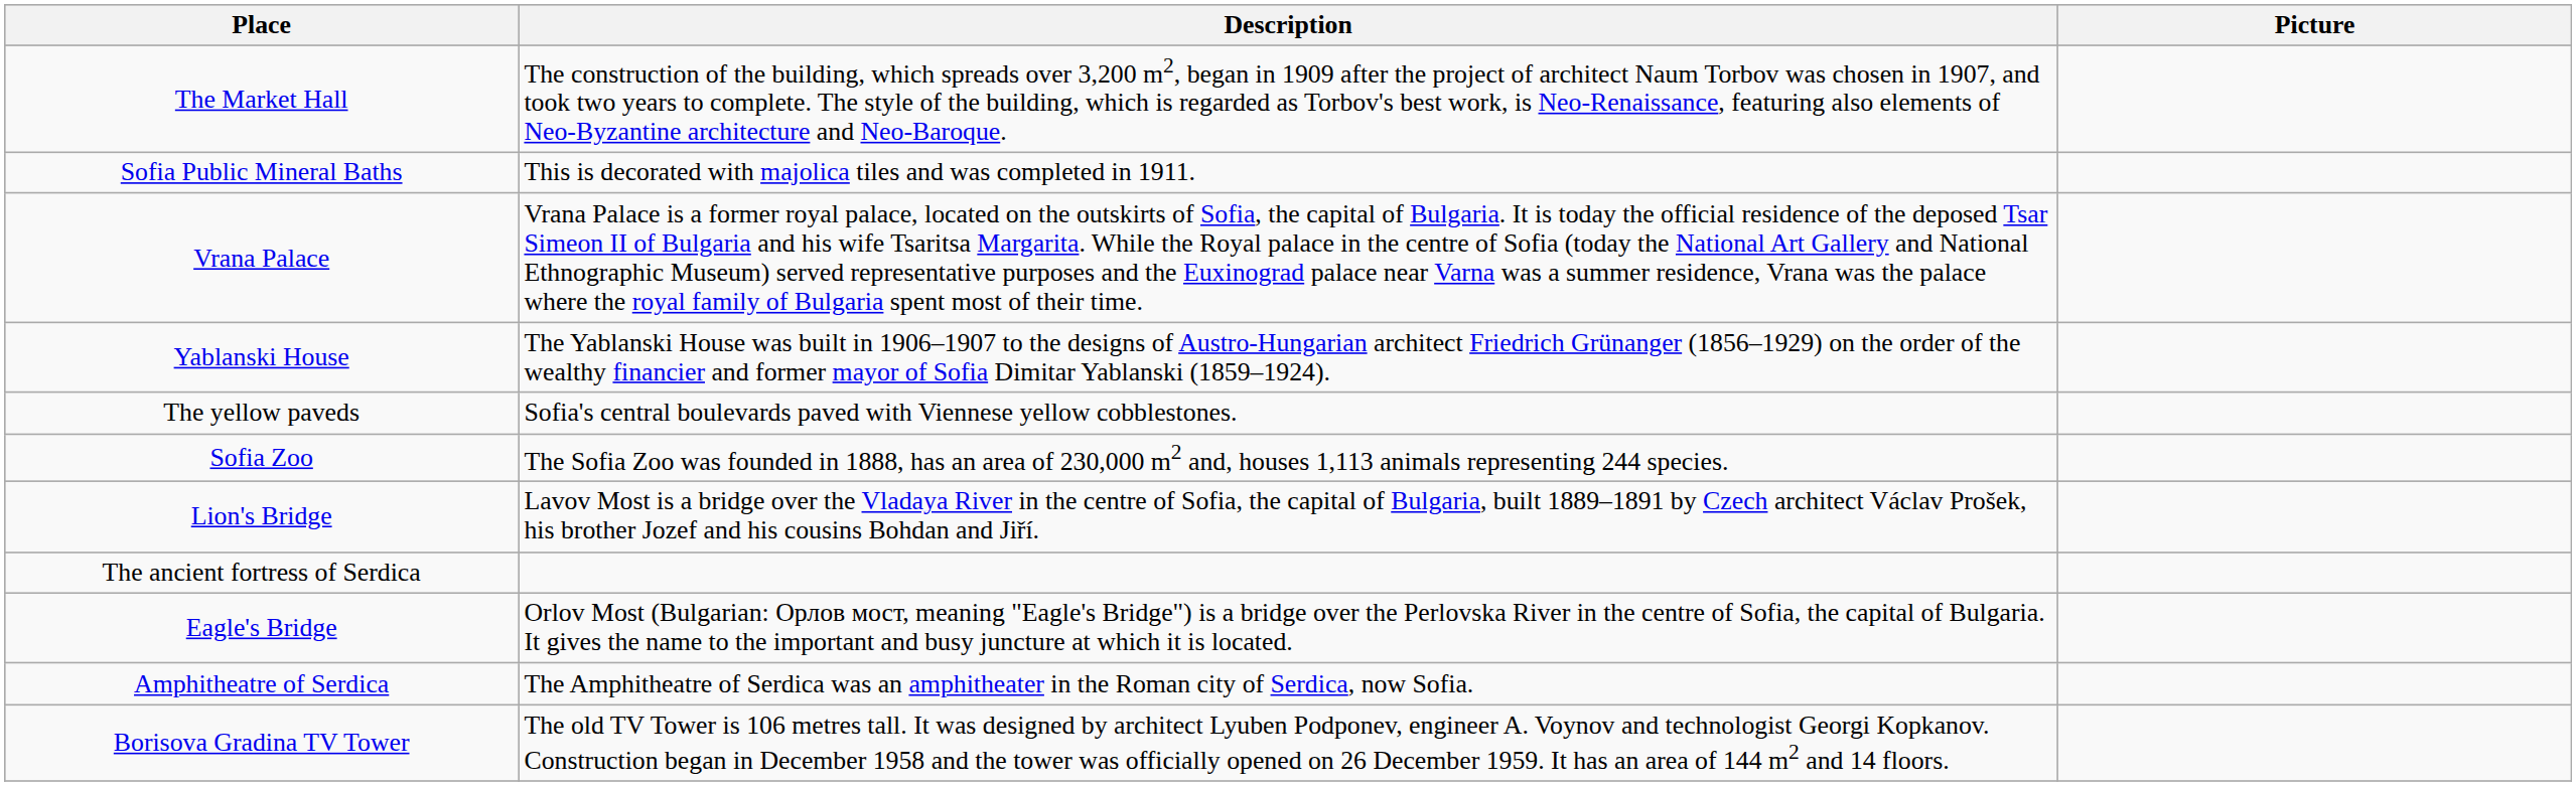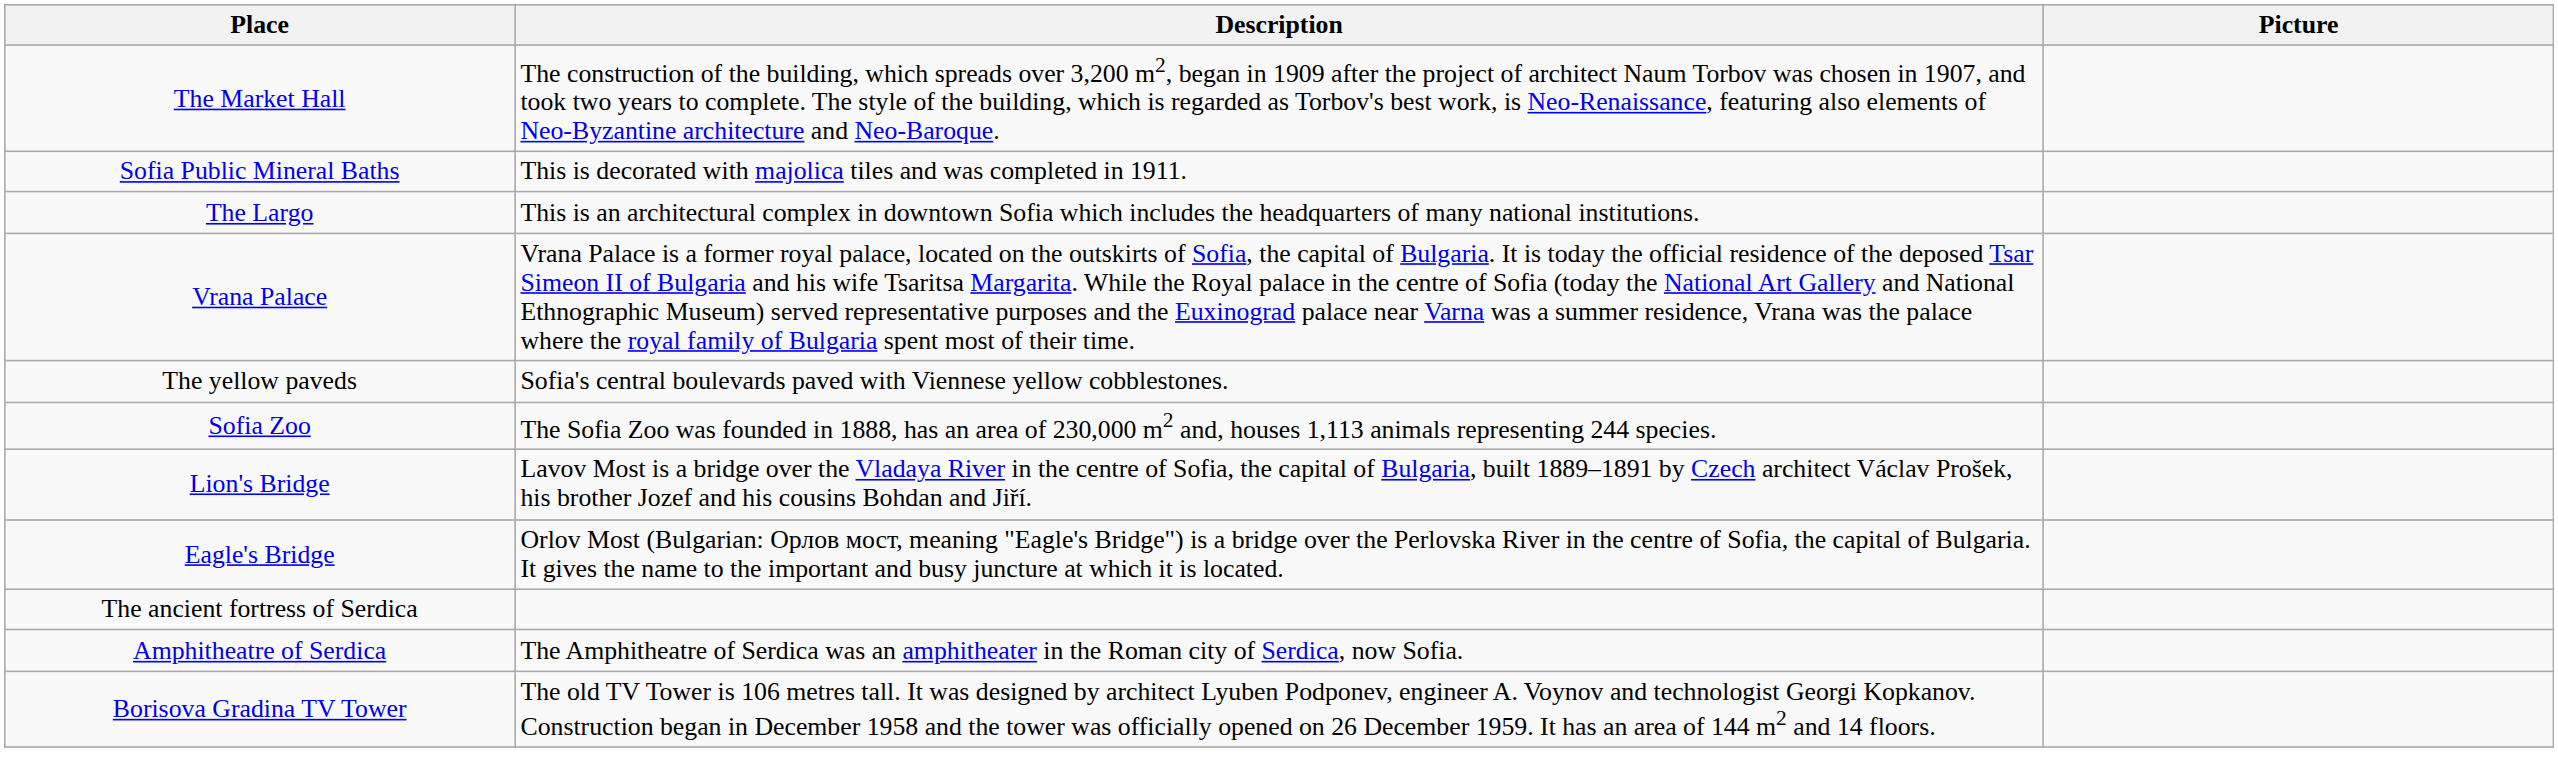+ row: The Largo | This is an architectural complex in downtown Sofia which includes the headquarters of many national institutions.
- row: Yablanski House | The Yablanski House was built in 1906–1907 to the designs of Austro-Hungarian architect Friedrich Grünanger (1856–1929) on the order of the wealthy financier and former mayor of Sofia Dimitar Yablanski (1859–1924).
rows swapped: Eagle's Bridge <-> The ancient fortress of Serdica
